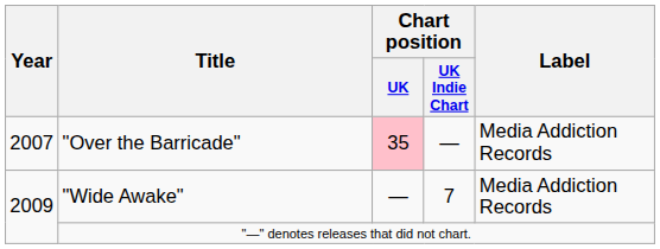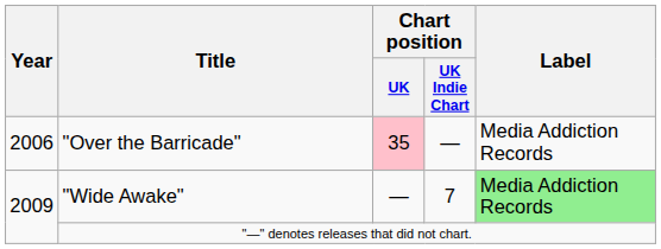"Over the Barricade" | Year: 2007 -> 2006
"Wide Awake" | Label: no background -> lightgreen background
